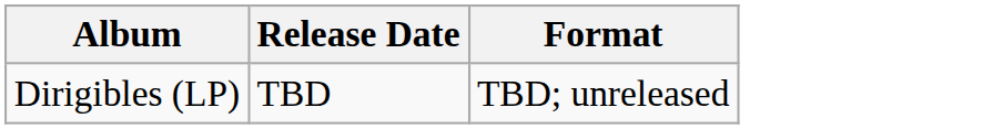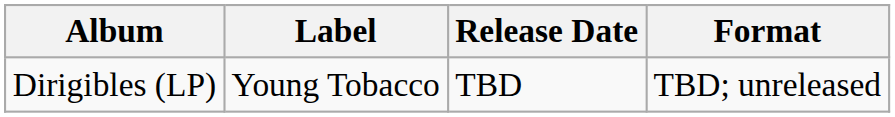+ column: Label | Young Tobacco
